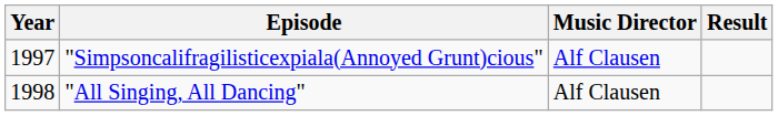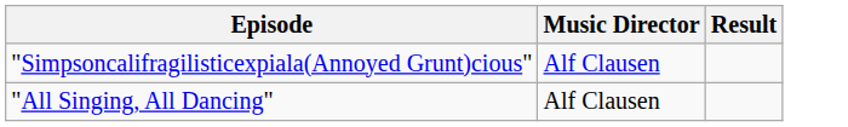- column: Year | 1997 | 1998
